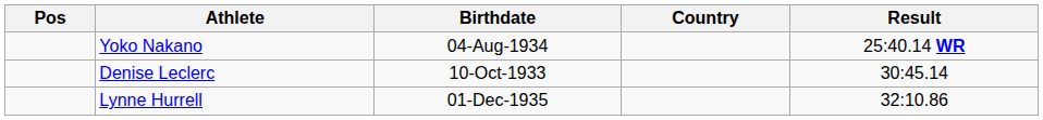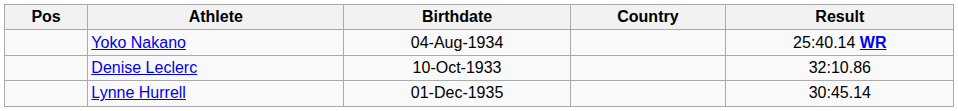Denise Leclerc | Result: 30:45.14 -> 32:10.86
Lynne Hurrell | Result: 32:10.86 -> 30:45.14
